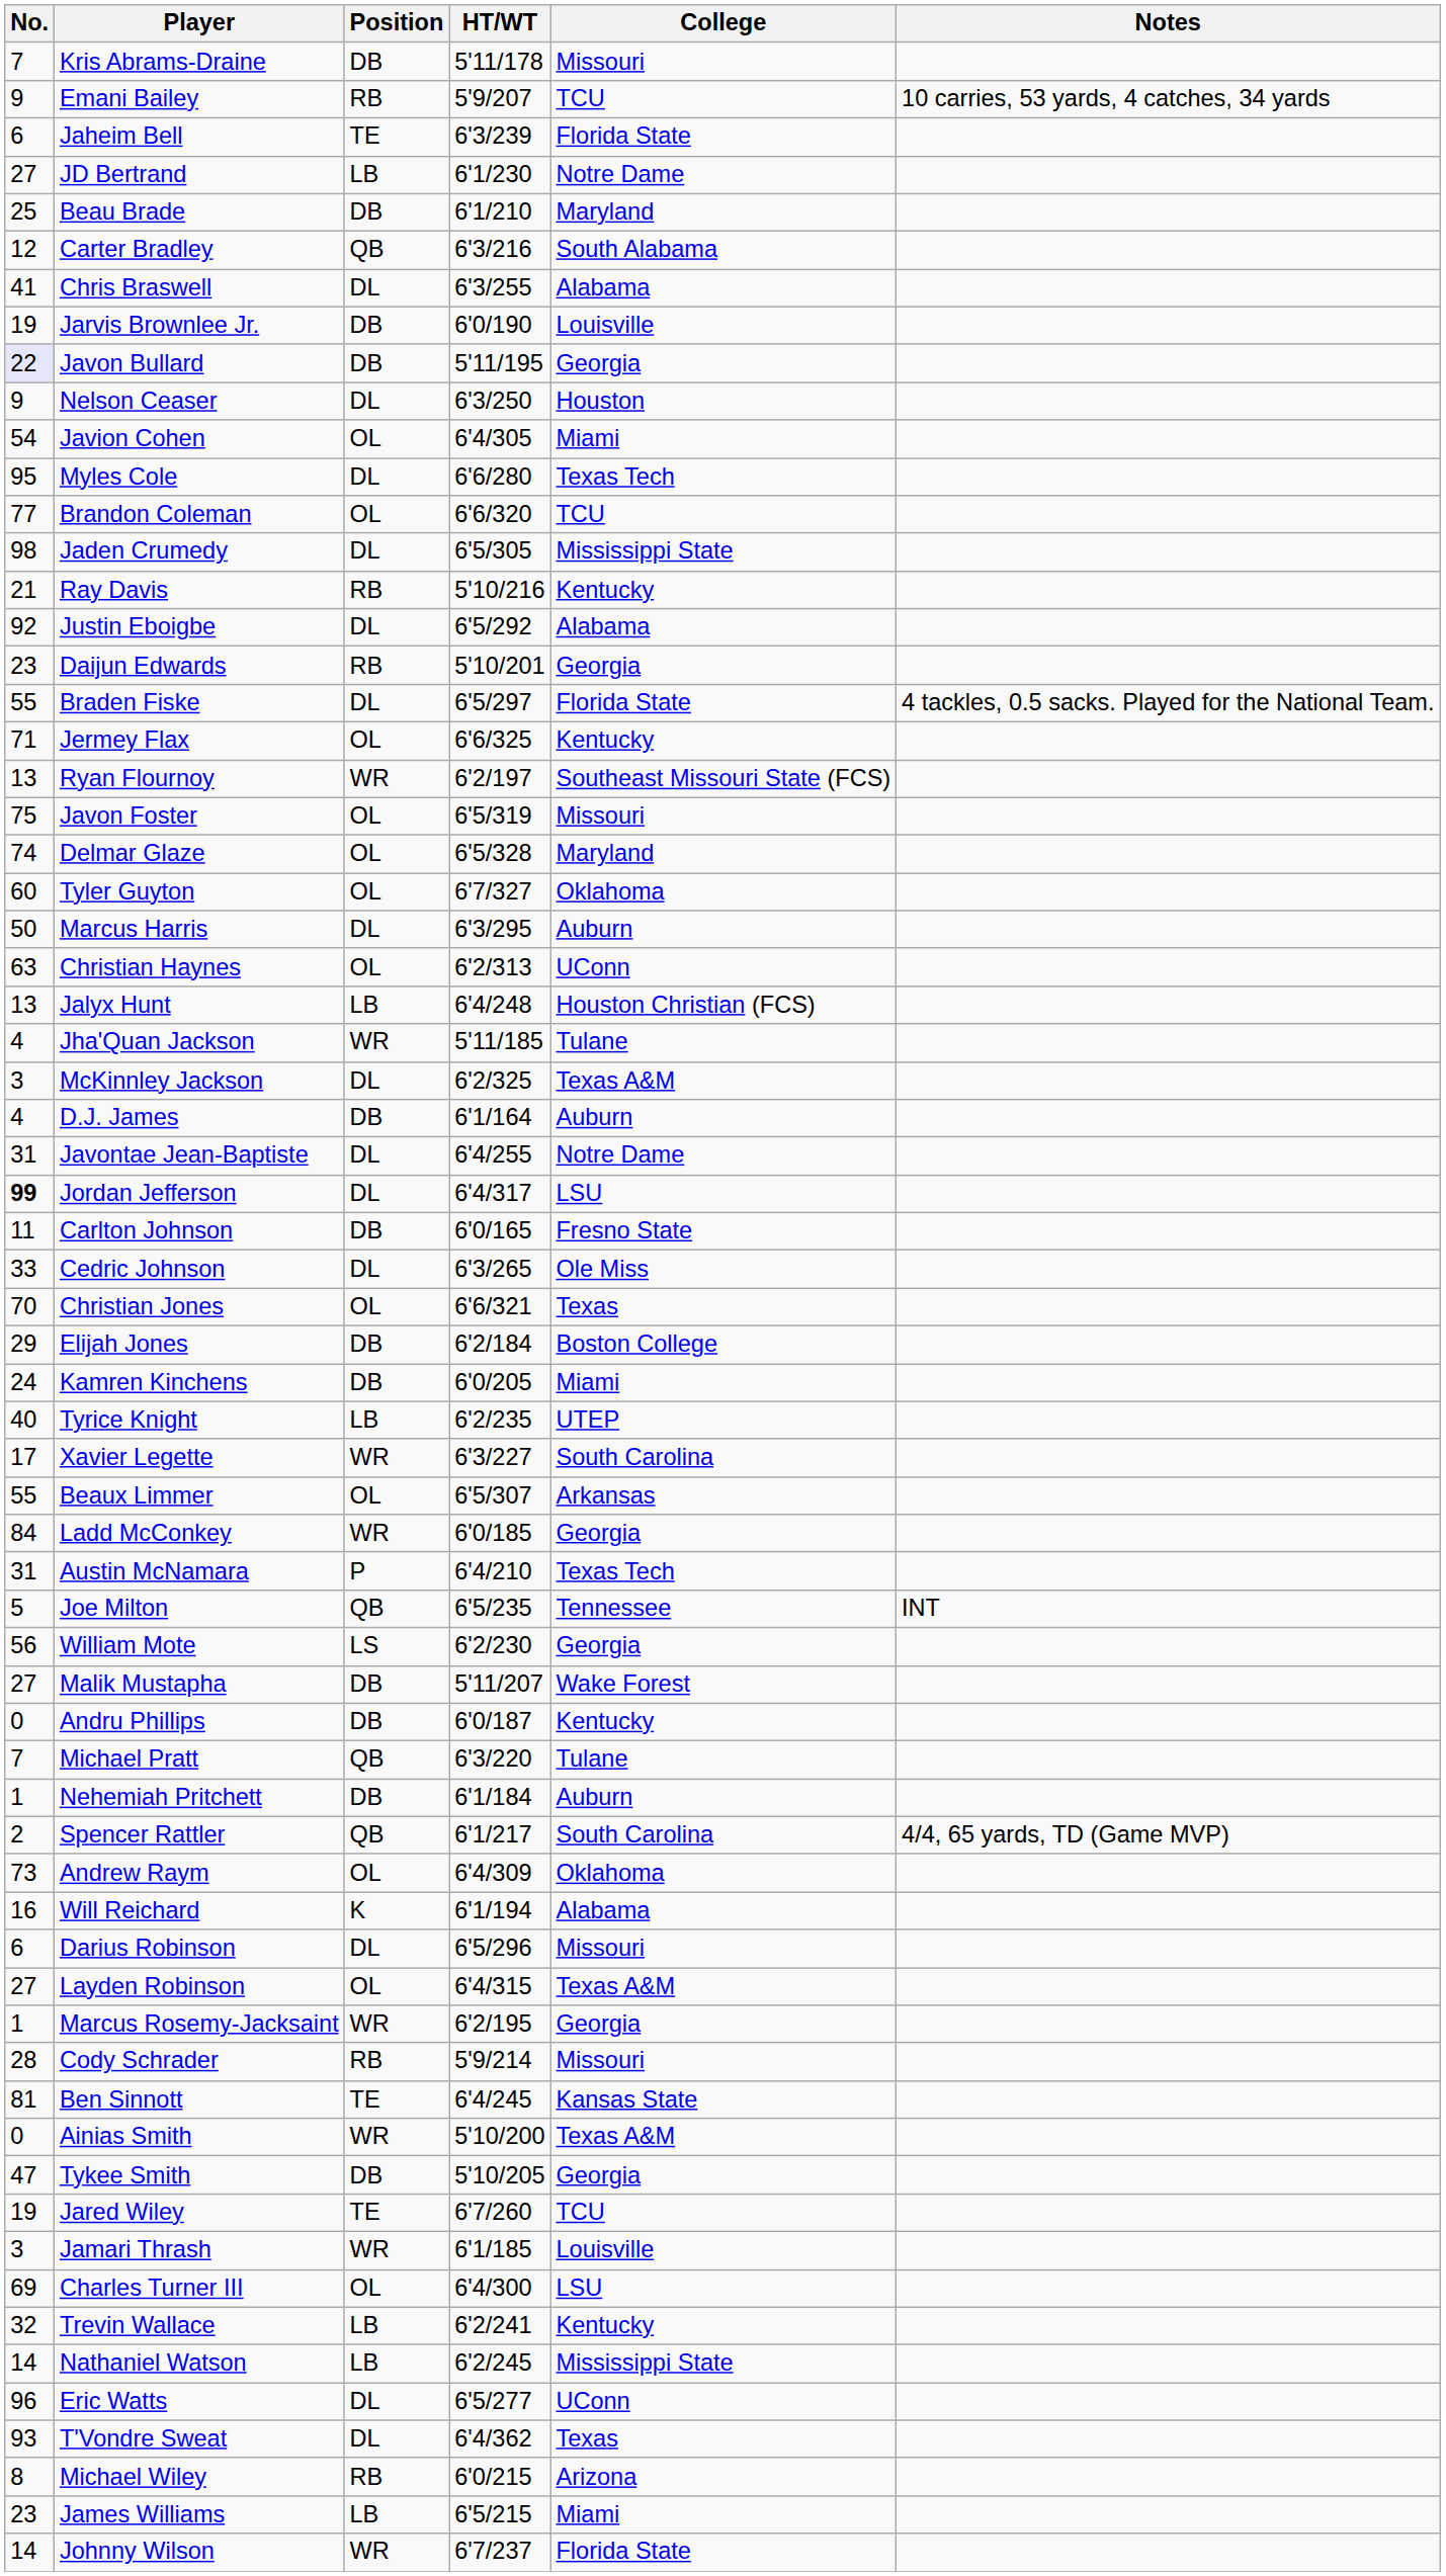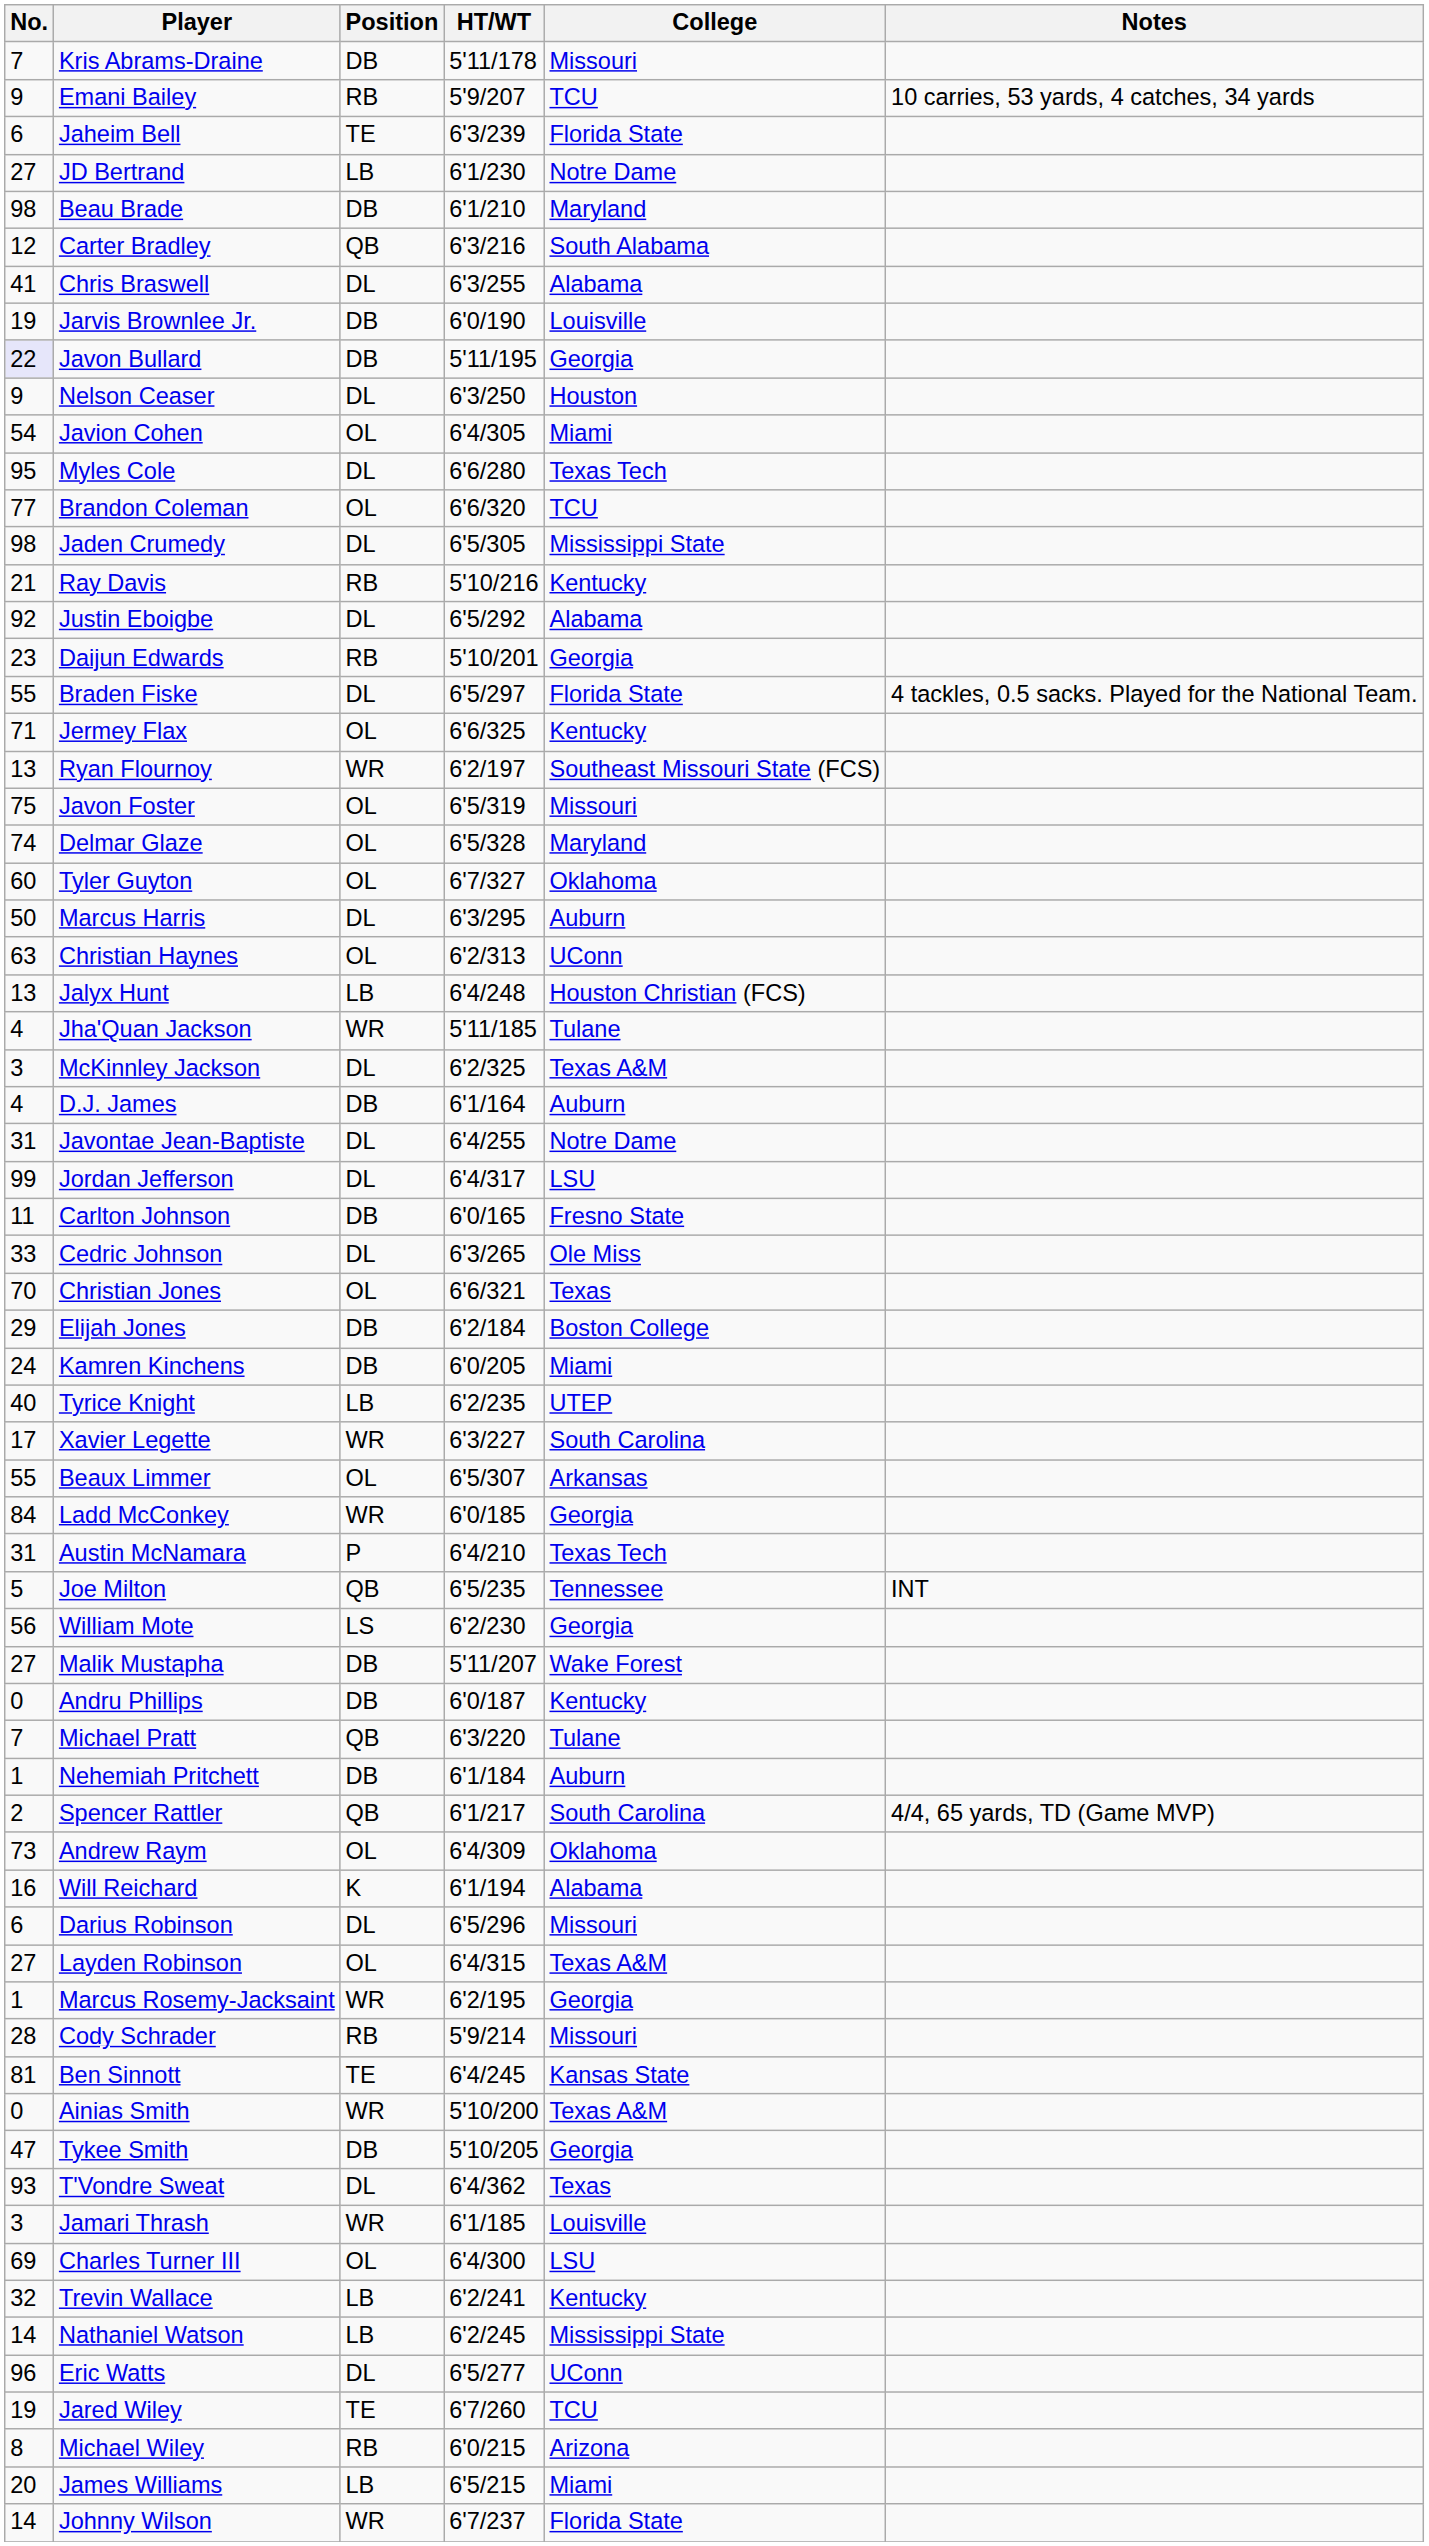Beau Brade | No.: 25 -> 98
Jordan Jefferson | No.: bold -> normal
rows swapped: T'Vondre Sweat <-> Jared Wiley
James Williams | No.: 23 -> 20
